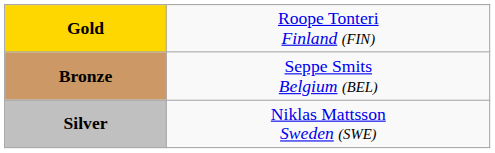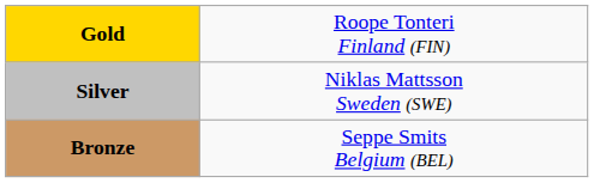rows swapped: Silver <-> Bronze
